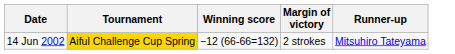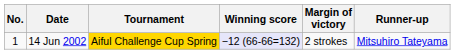+ column: No. | 1
14 Jun 2002 | Winning score: no background -> lavender background
